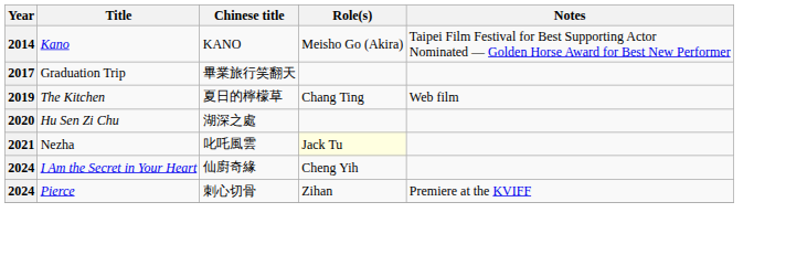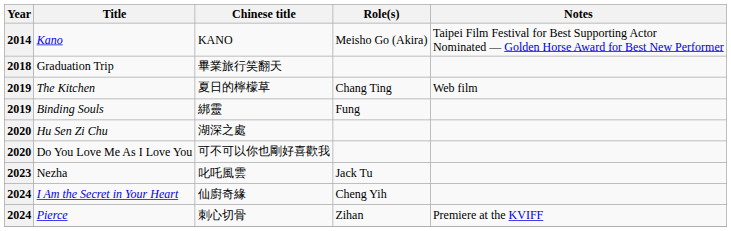Graduation Trip | Year: 2017 -> 2018
+ row: 2019 | Binding Souls | 綁靈 | Fung
+ row: 2020 | Do You Love Me As I Love You | 可不可以你也剛好喜歡我
Nezha | Year: 2021 -> 2023
Nezha | Role(s): lightyellow background -> no background
